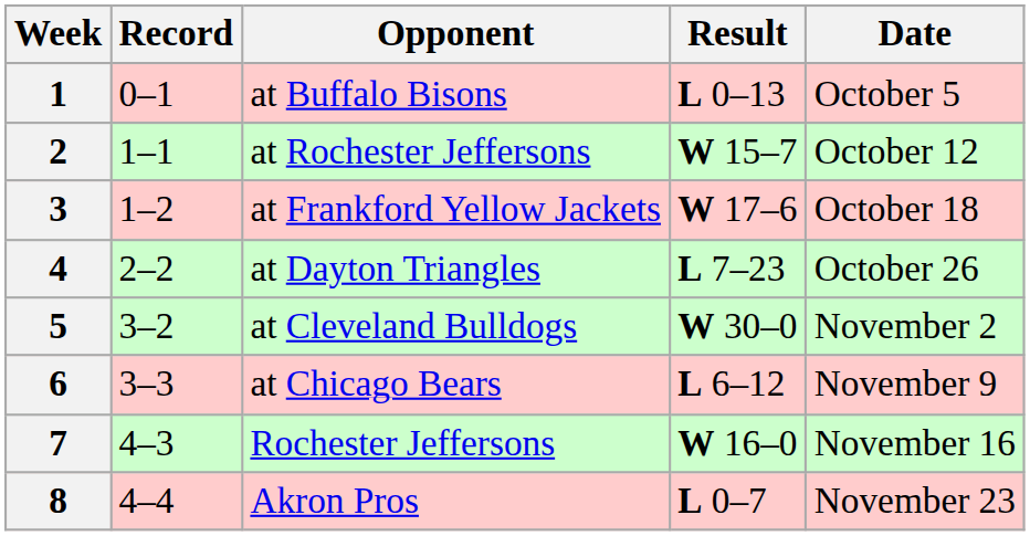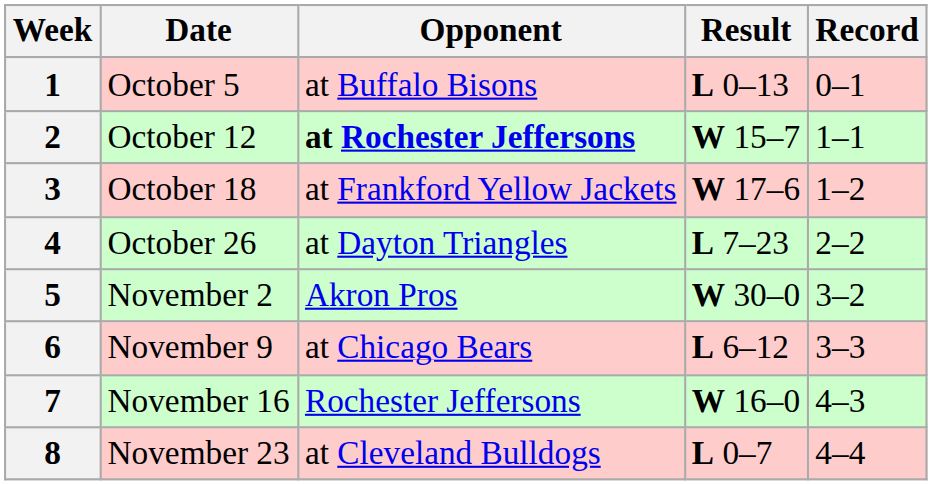columns swapped: Date <-> Record
2 | Opponent: normal -> bold
5 | Opponent: at Cleveland Bulldogs -> Akron Pros
8 | Opponent: Akron Pros -> at Cleveland Bulldogs
